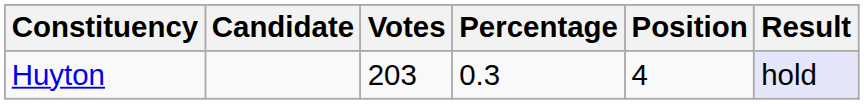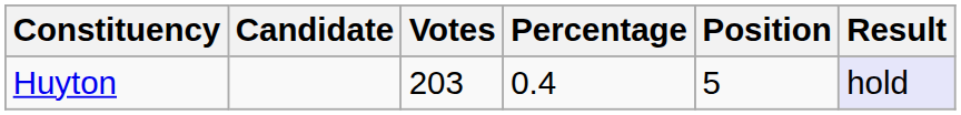Huyton | Percentage: 0.3 -> 0.4
Huyton | Position: 4 -> 5
